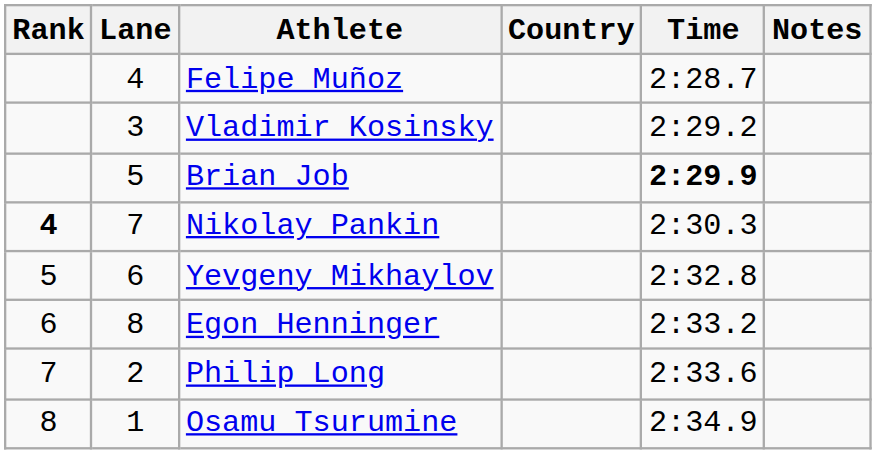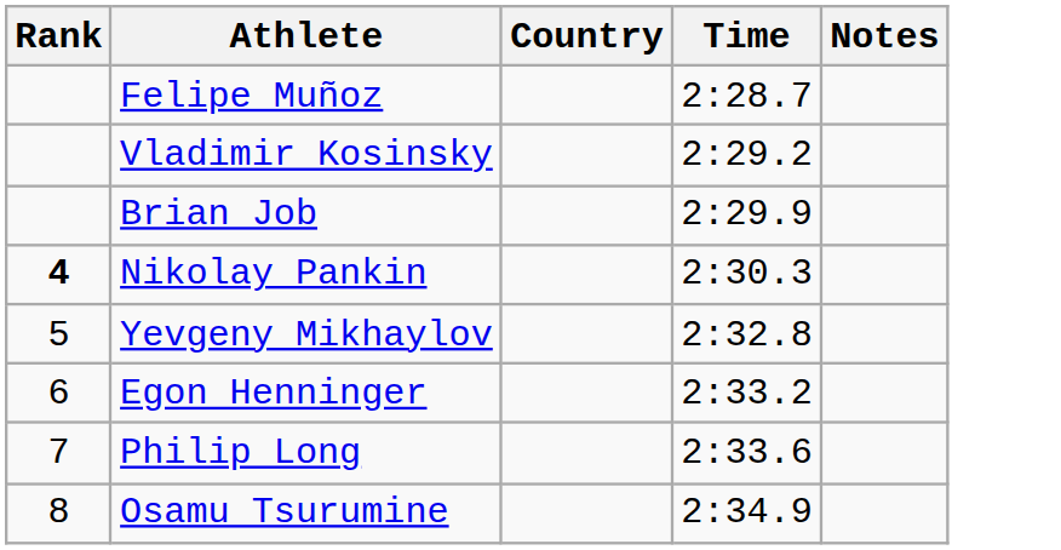- column: Lane | 4 | 3 | 5 | 7 | 6 | 8 | 2 | 1
Brian Job | Time: bold -> normal
